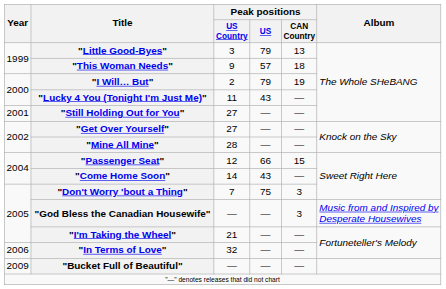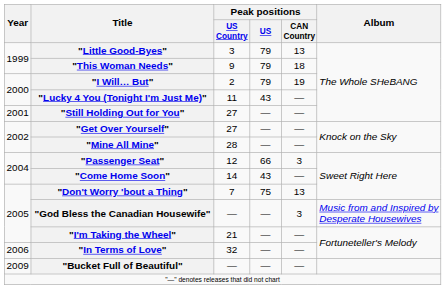"This Woman Needs" | Peak positions / US: 57 -> 79
"Passenger Seat" | Peak positions / CAN Country: 15 -> 3
"Don't Worry 'bout a Thing" | Peak positions / CAN Country: 3 -> 13
